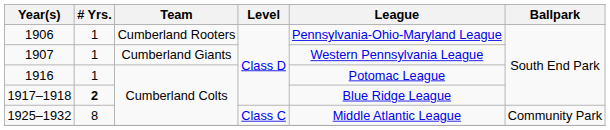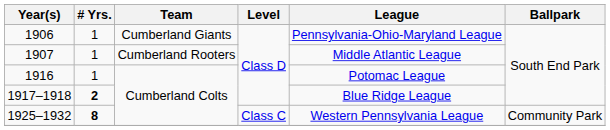1906 | Team: Cumberland Rooters -> Cumberland Giants
1907 | Team: Cumberland Giants -> Cumberland Rooters
1907 | League: Western Pennsylvania League -> Middle Atlantic League
1925–1932 | # Yrs.: normal -> bold
1925–1932 | League: Middle Atlantic League -> Western Pennsylvania League
